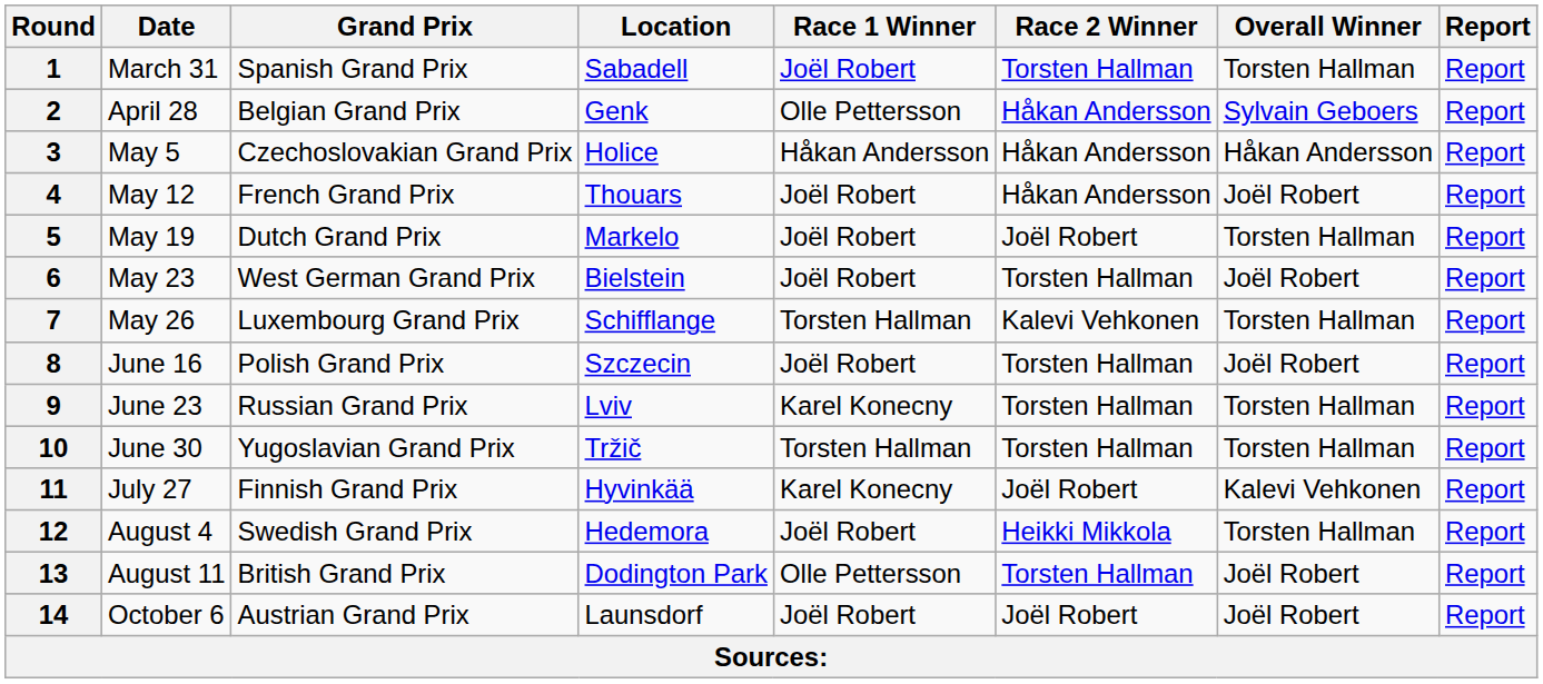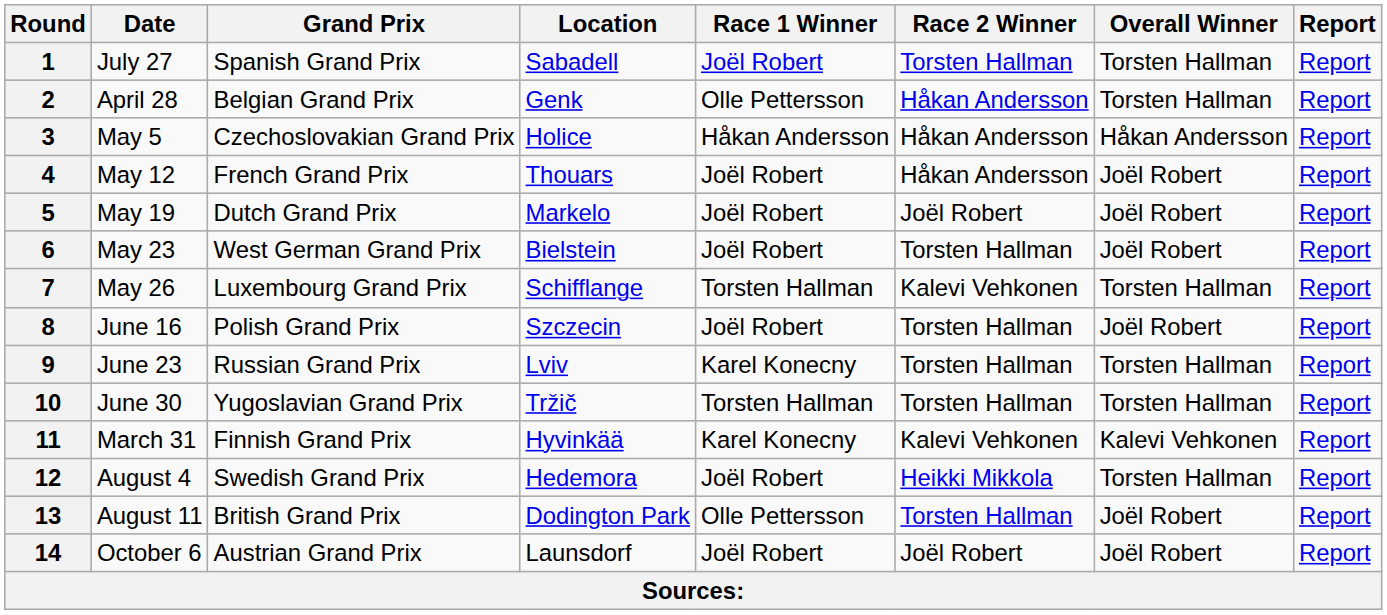1 | Date: March 31 -> July 27
2 | Overall Winner: Sylvain Geboers -> Torsten Hallman
5 | Overall Winner: Torsten Hallman -> Joël Robert
11 | Date: July 27 -> March 31
11 | Race 2 Winner: Joël Robert -> Kalevi Vehkonen
